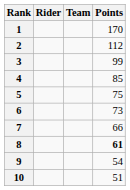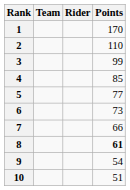columns swapped: Rider <-> Team
2 | Points: 112 -> 110
5 | Points: 75 -> 77
